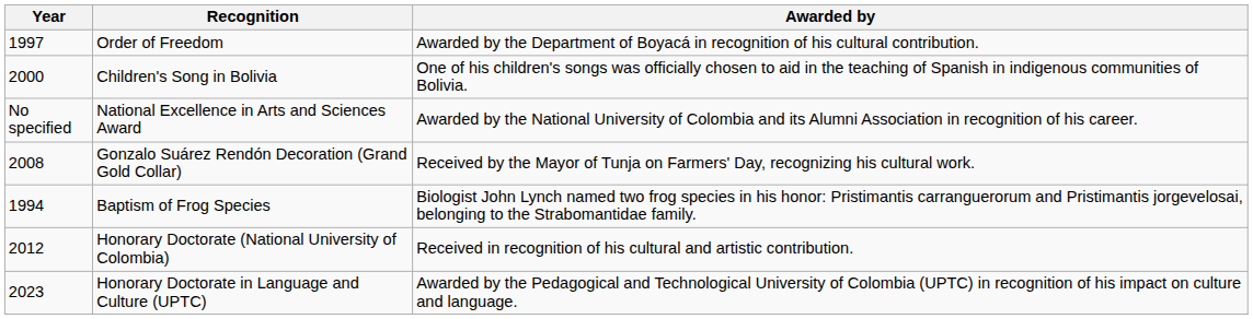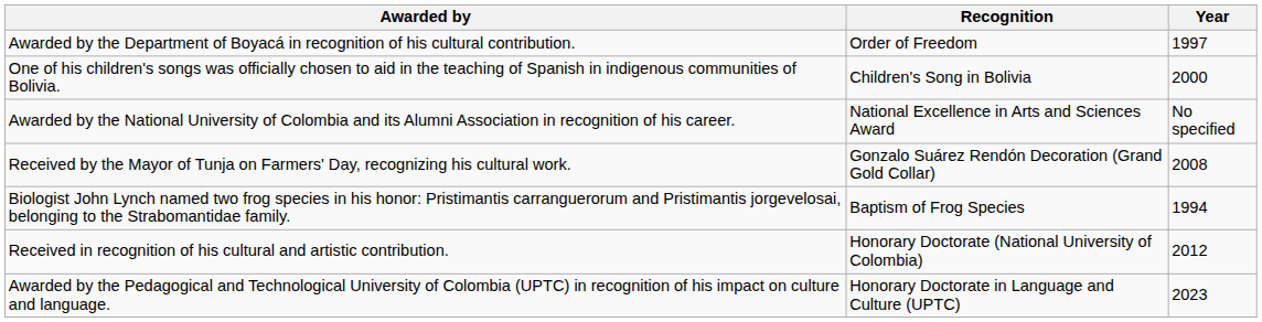columns swapped: Year <-> Awarded by
